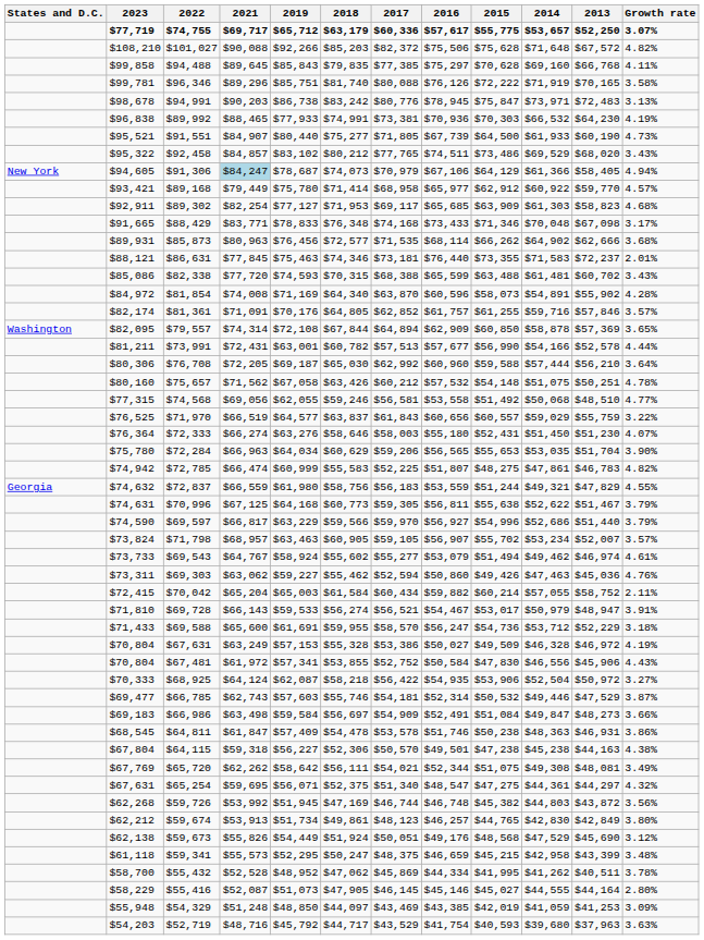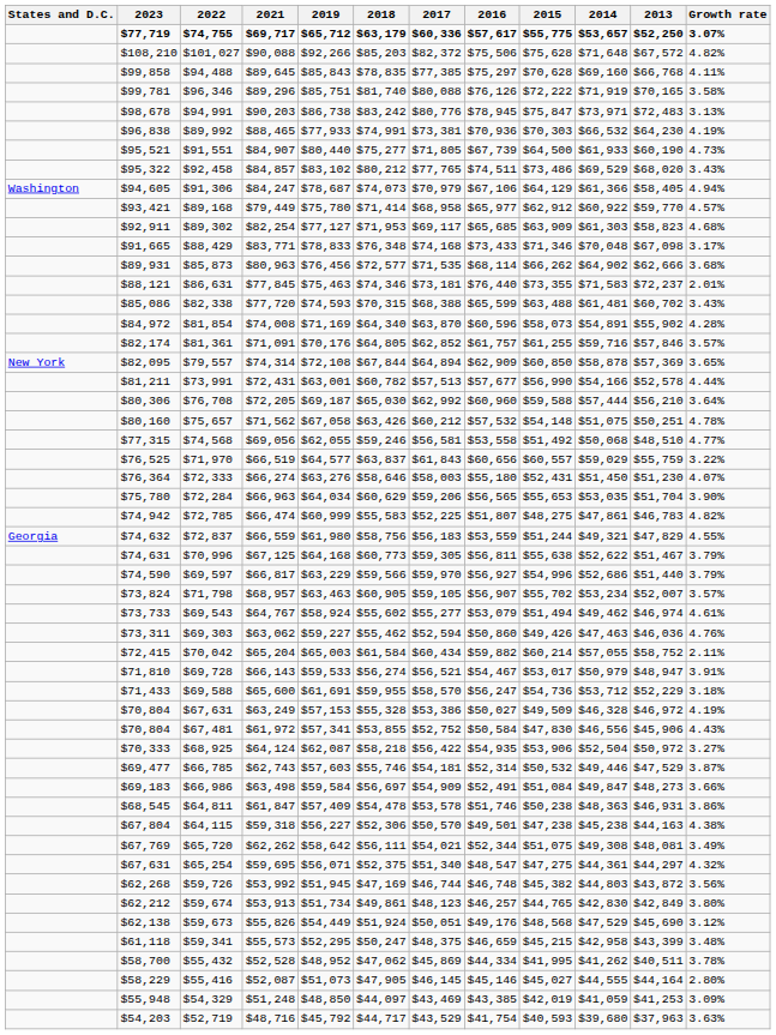$94,488 | 2018: $79,835 -> $78,835
$91,306 | States and D.C.: New York -> Washington
$91,306 | 2021: lightblue background -> no background
$79,557 | States and D.C.: Washington -> New York
$69,303 | 2013: $45,036 -> $46,036
